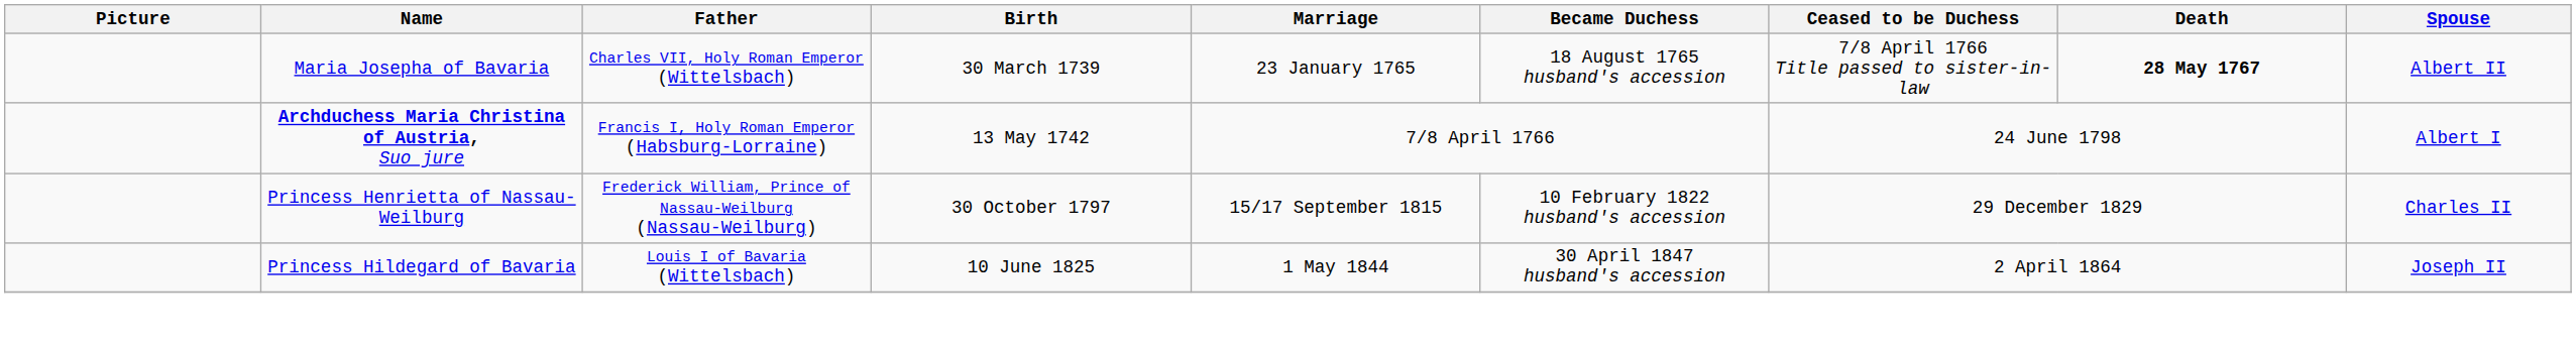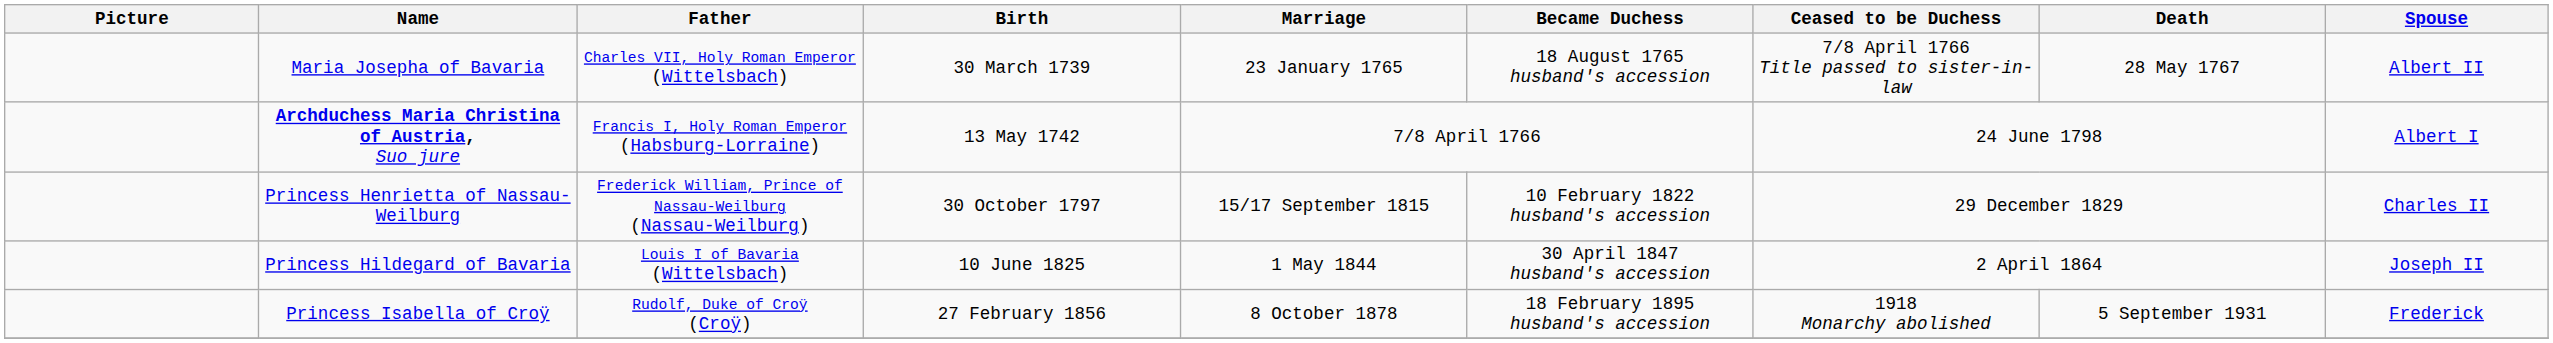Maria Josepha of Bavaria | Death: bold -> normal
+ row: Princess Isabella of Croÿ | Rudolf, Duke of Croÿ (Croÿ) | 27 February 1856 | 8 October 1878 | 18 February 1895 husband's accession | 1918 Monarchy abolished | 5 September 1931 | Frederick
